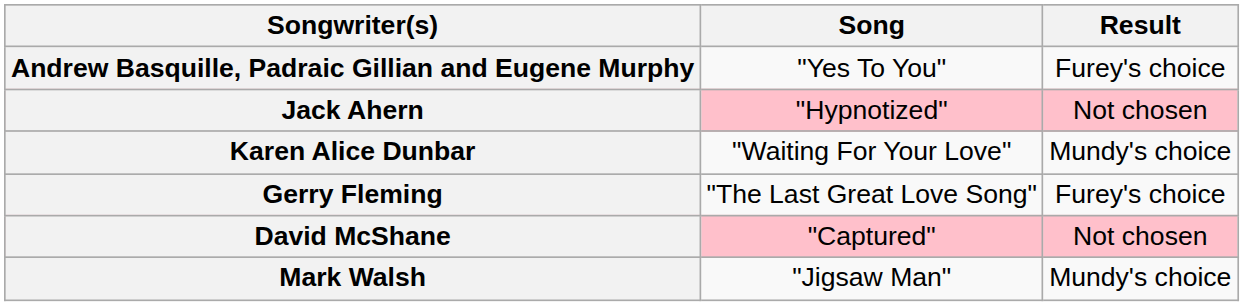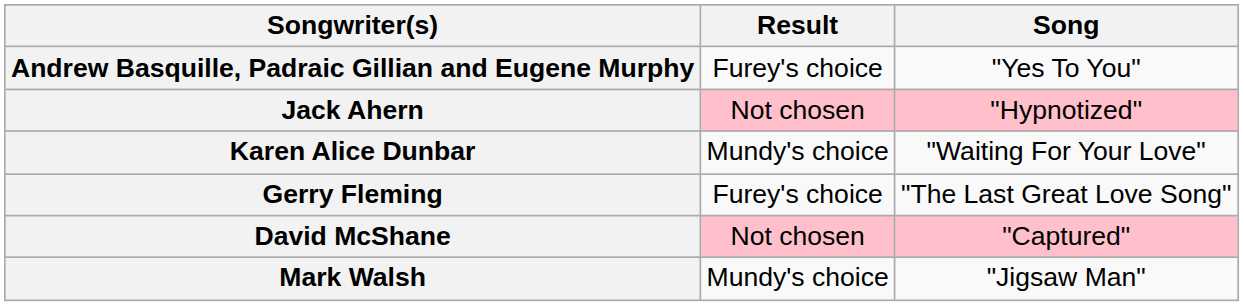columns swapped: Song <-> Result
